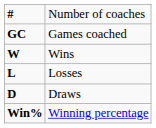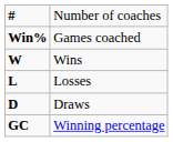Games coached | column 1: GC -> Win%
Winning percentage | column 1: Win% -> GC
